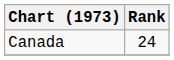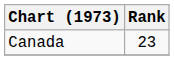Canada | Rank: 24 -> 23
